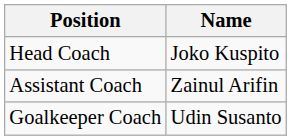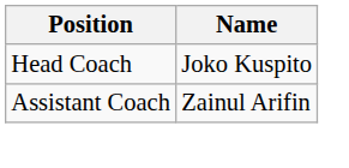- row: Goalkeeper Coach | Udin Susanto
